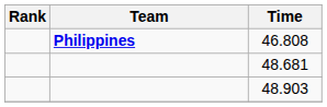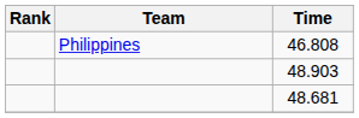46.808 | Team: bold -> normal
rows swapped: 48.681 <-> 48.903
